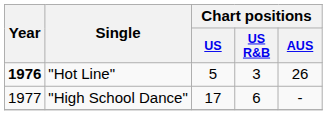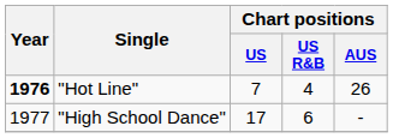"Hot Line" | Chart positions / US: 5 -> 7
"Hot Line" | Chart positions / US R&B: 3 -> 4
